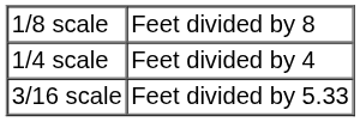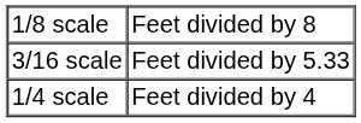rows swapped: 3/16 scale <-> 1/4 scale
